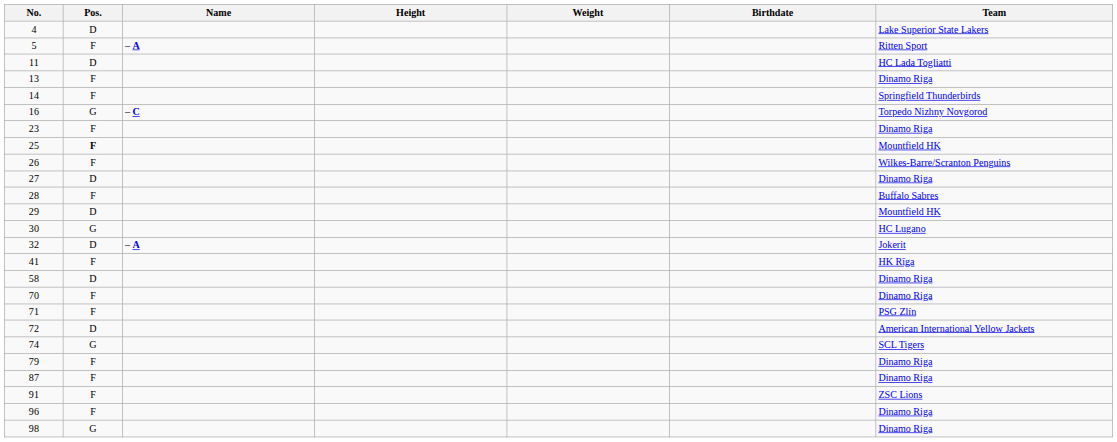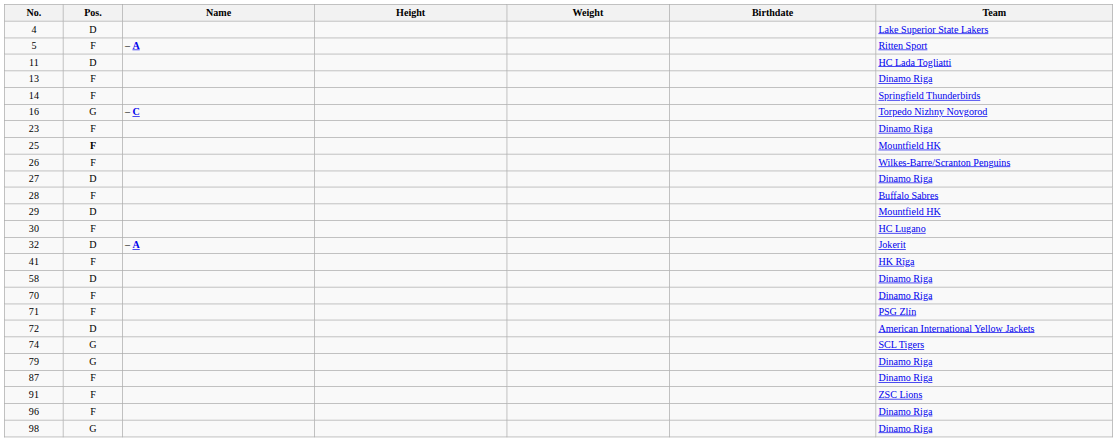30 | Pos.: G -> F
79 | Pos.: F -> G
